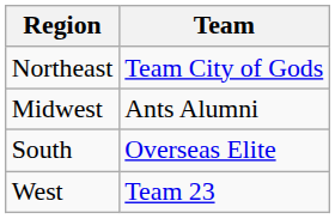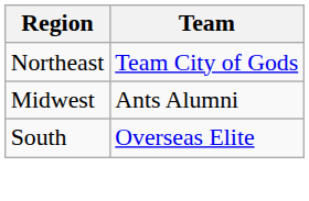- row: West | Team 23
